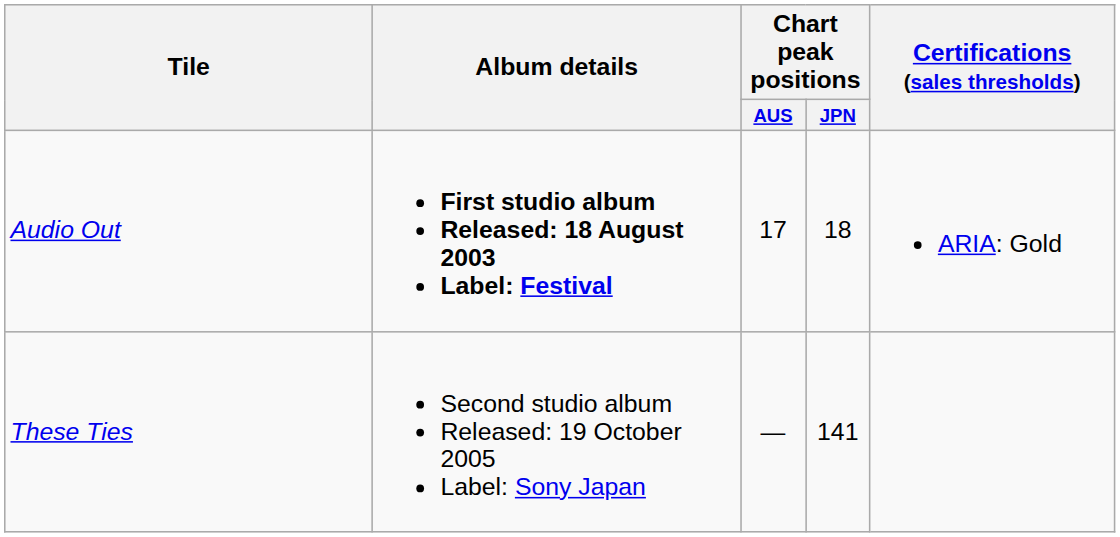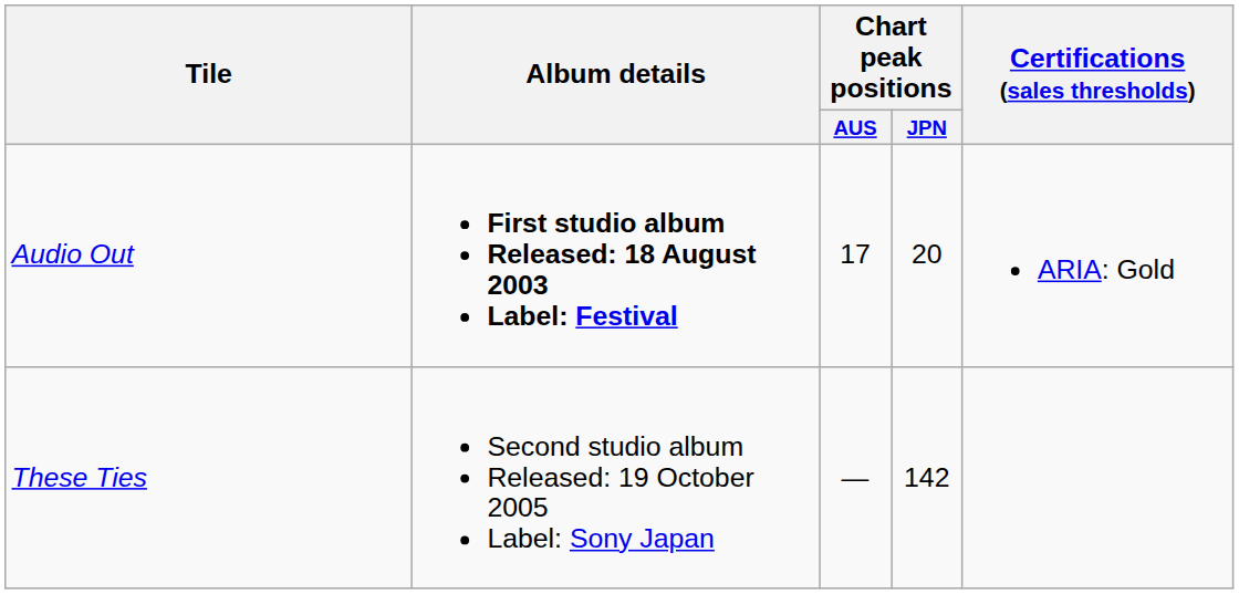Audio Out | Chart peak positions / JPN: 18 -> 20
These Ties | Chart peak positions / JPN: 141 -> 142
